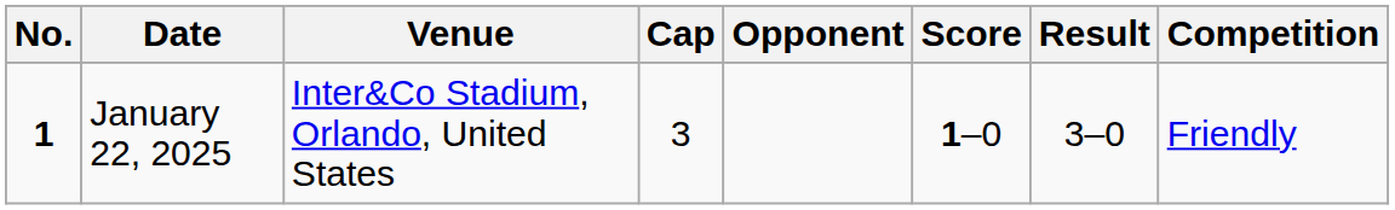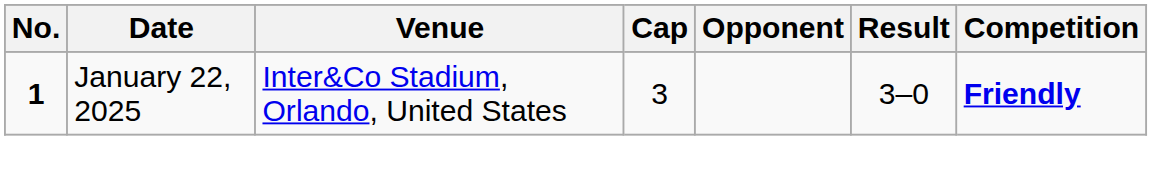- column: Score | 1–0
January 22, 2025 | Competition: normal -> bold
